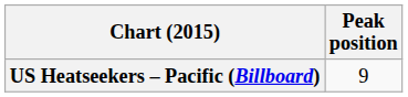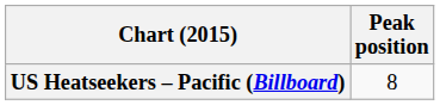US Heatseekers – Pacific (Billboard) | Peak position: 9 -> 8
